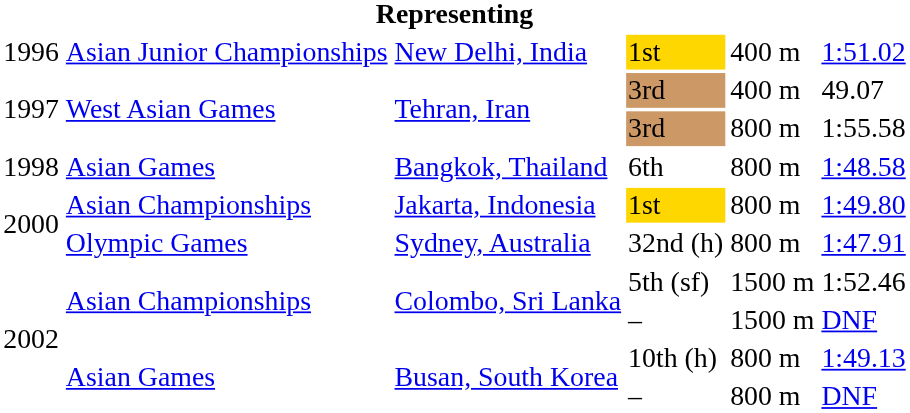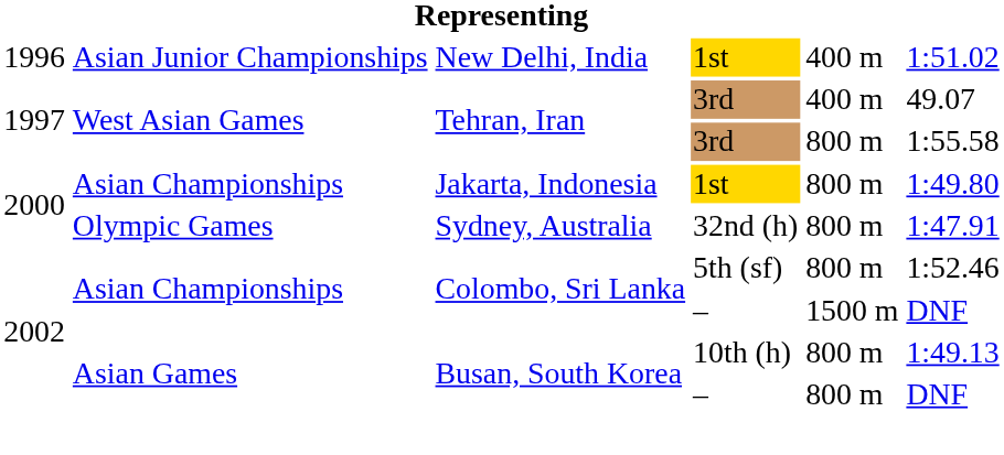- row: 1998 | Asian Games | Bangkok, Thailand | 6th | 800 m | 1:48.58
Colombo, Sri Lanka / 5th (sf) | column 5: 1500 m -> 800 m
